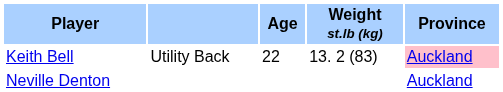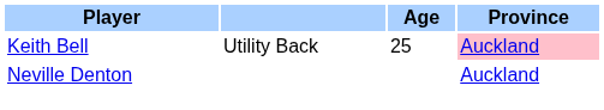- column: Weight st.lb (kg) | 13. 2 (83)
Keith Bell | Age: 22 -> 25
